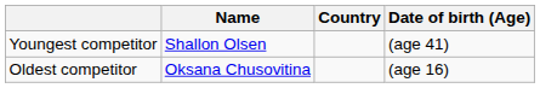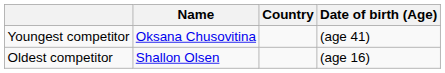Youngest competitor | Name: Shallon Olsen -> Oksana Chusovitina
Oldest competitor | Name: Oksana Chusovitina -> Shallon Olsen
